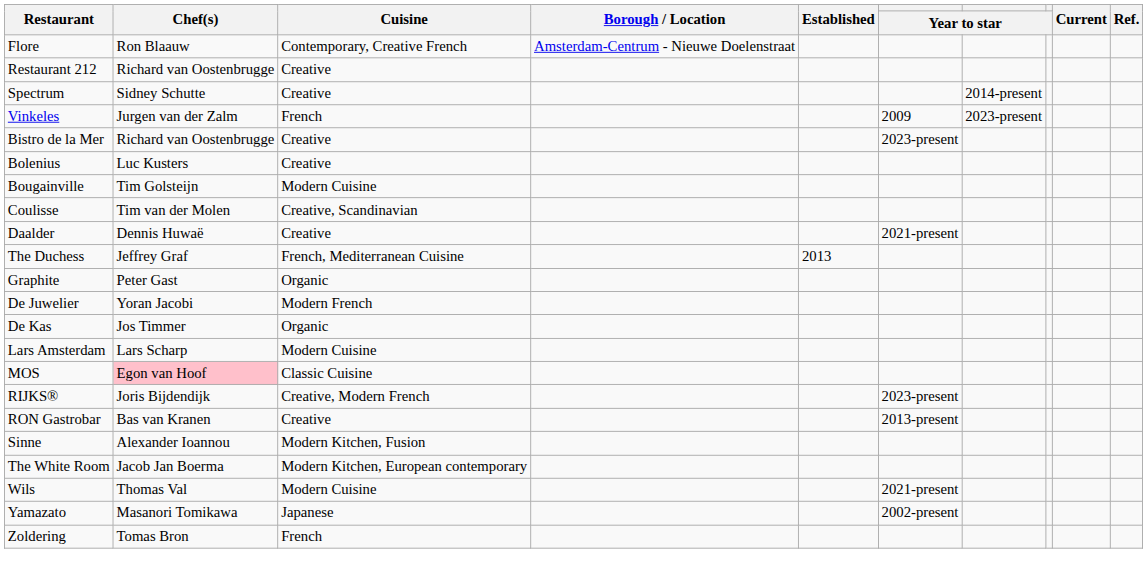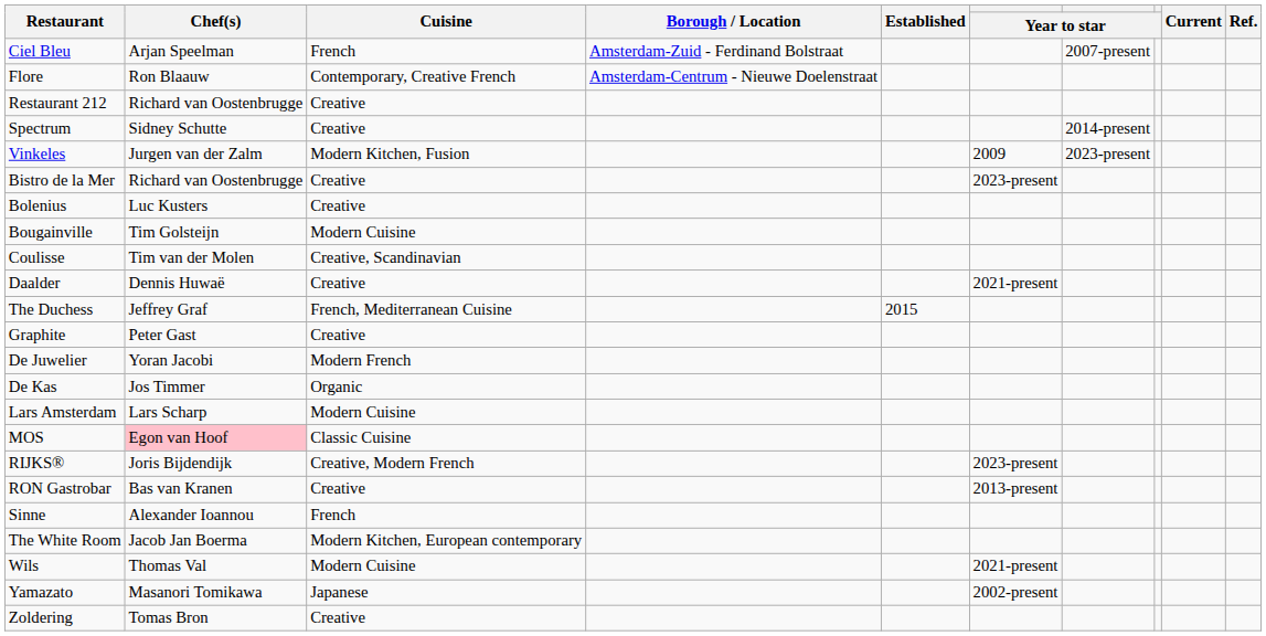+ row: Ciel Bleu | Arjan Speelman | French | Amsterdam-Zuid - Ferdinand Bolstraat | 2007-present
Vinkeles | Cuisine: French -> Modern Kitchen, Fusion
The Duchess | Established: 2013 -> 2015
Graphite | Cuisine: Organic -> Creative
Sinne | Cuisine: Modern Kitchen, Fusion -> French
Zoldering | Cuisine: French -> Creative
